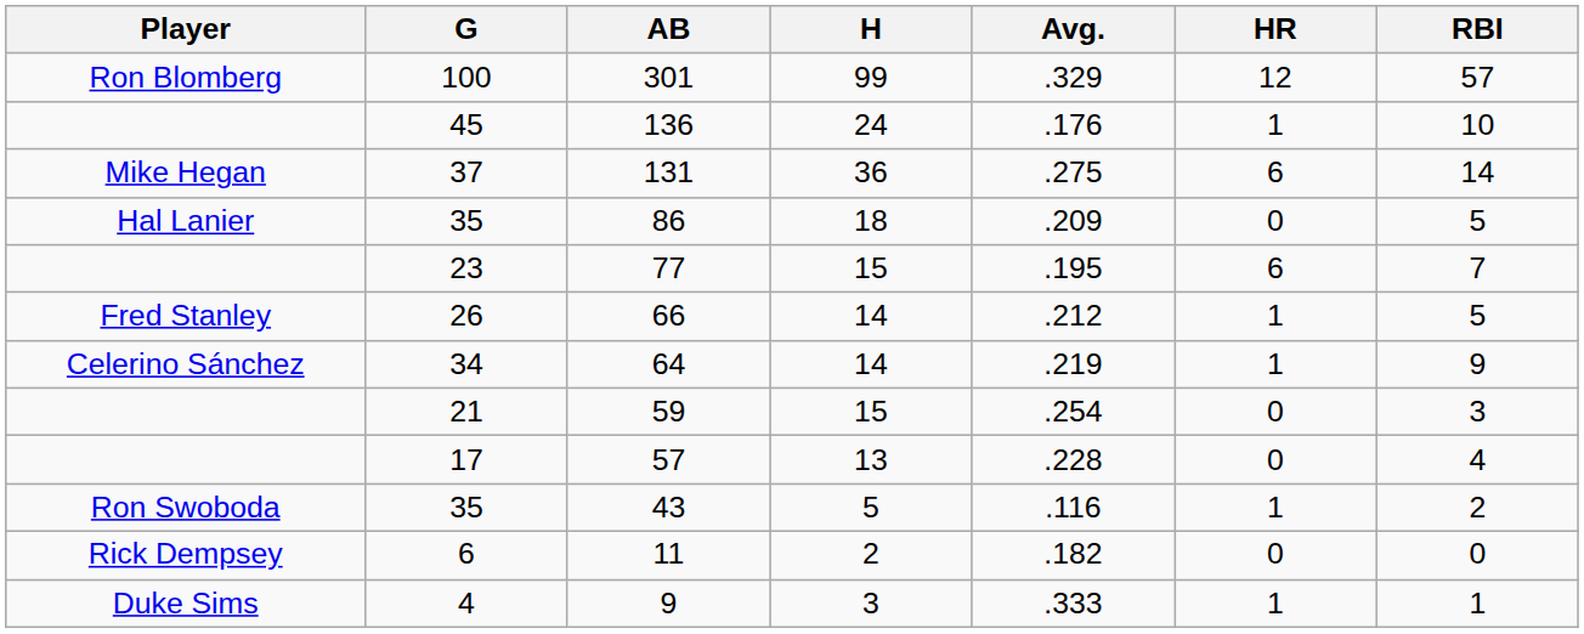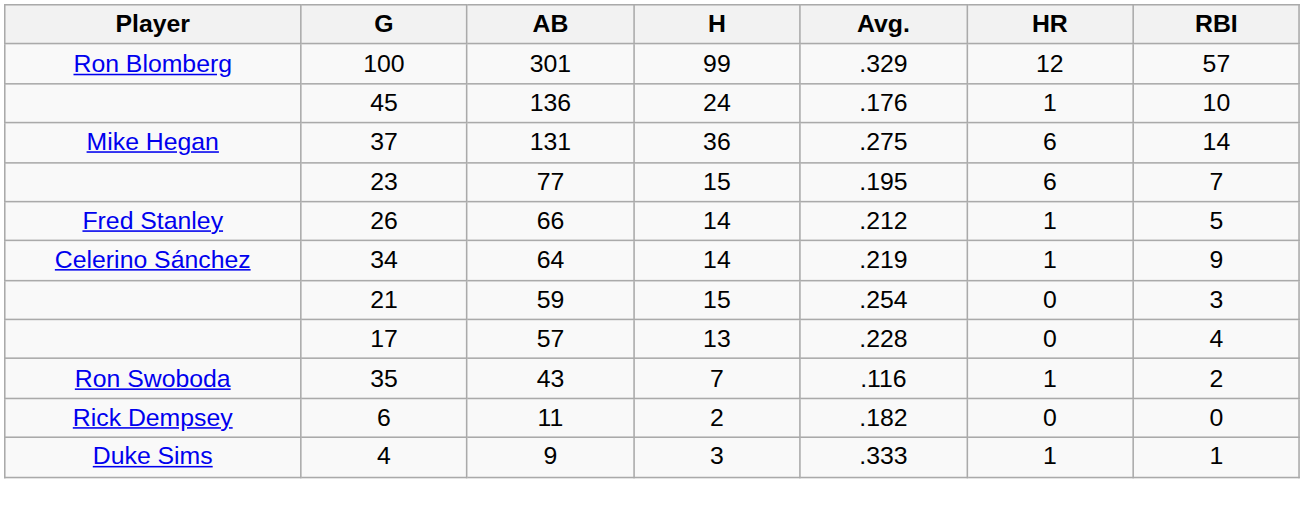- row: Hal Lanier | 35 | 86 | 18 | .209 | 0 | 5
43 | H: 5 -> 7
